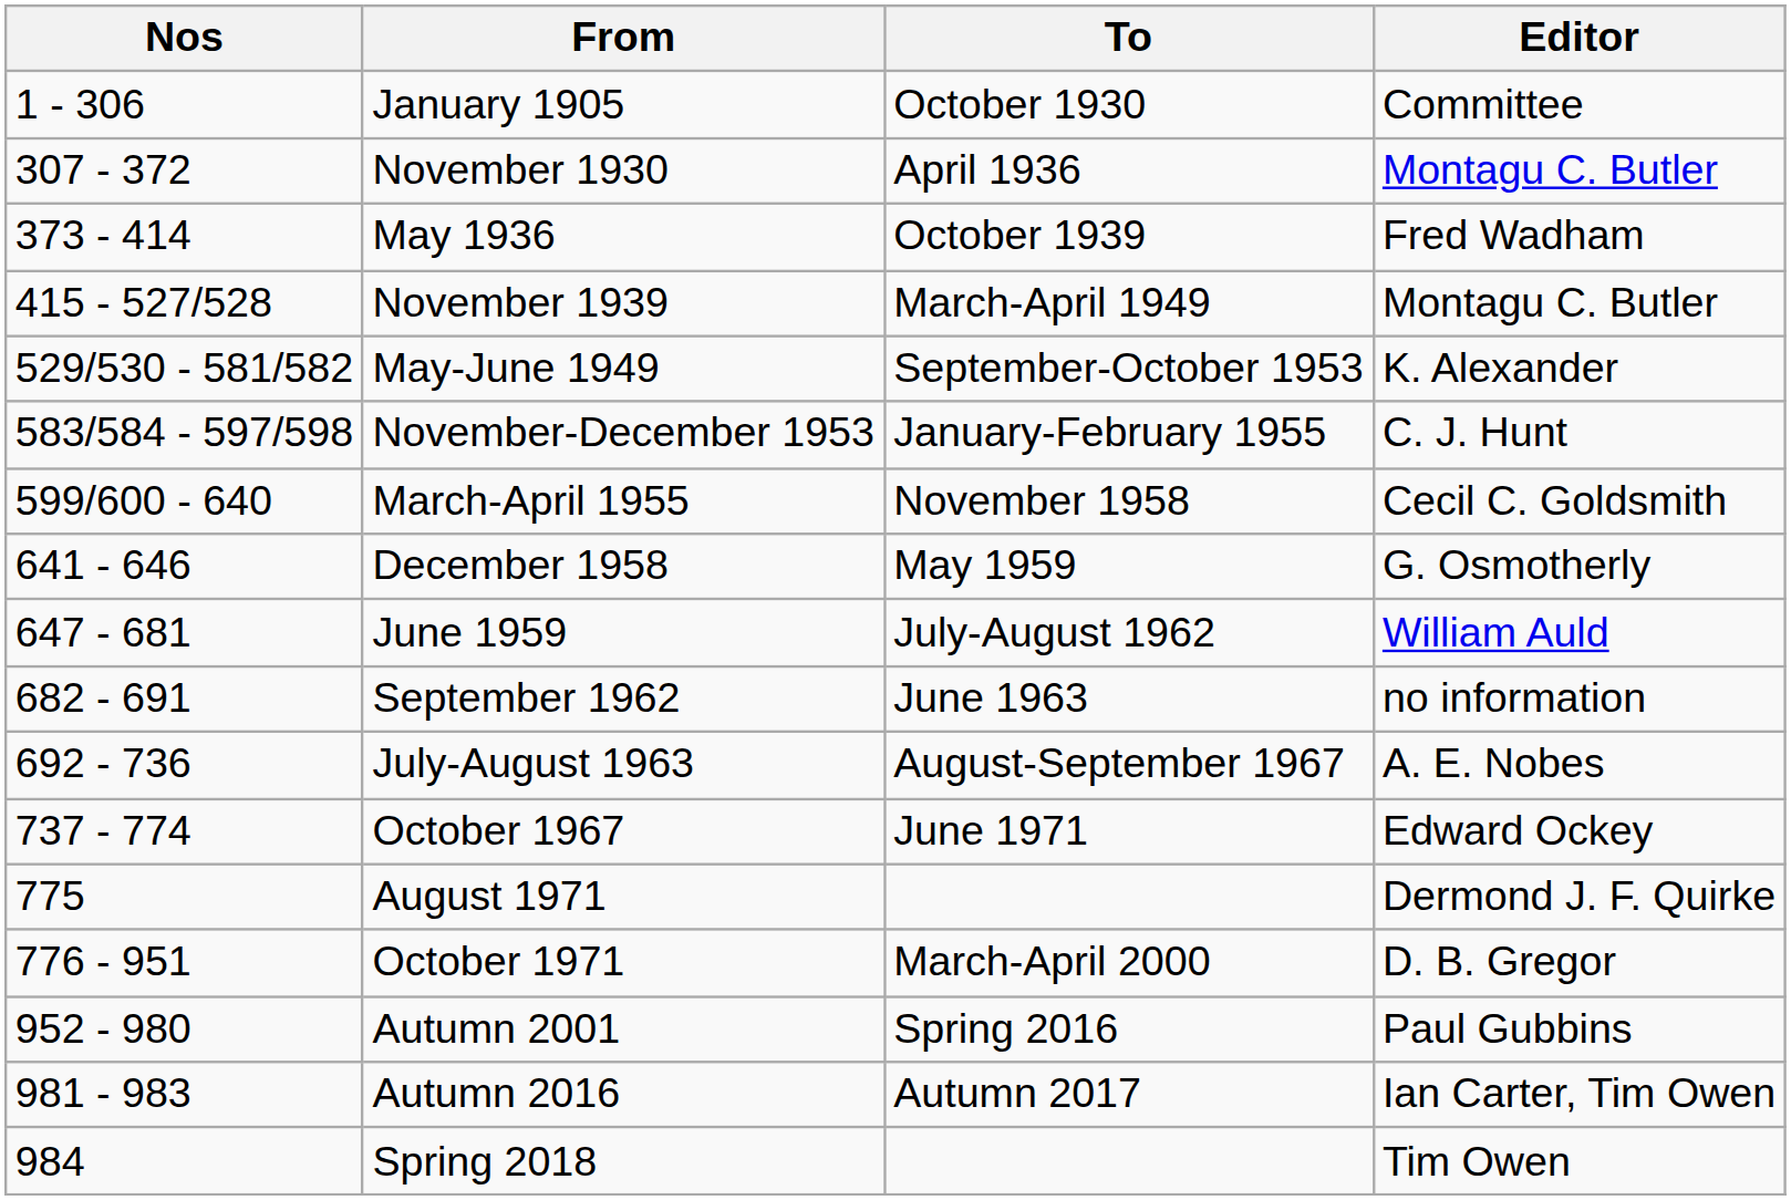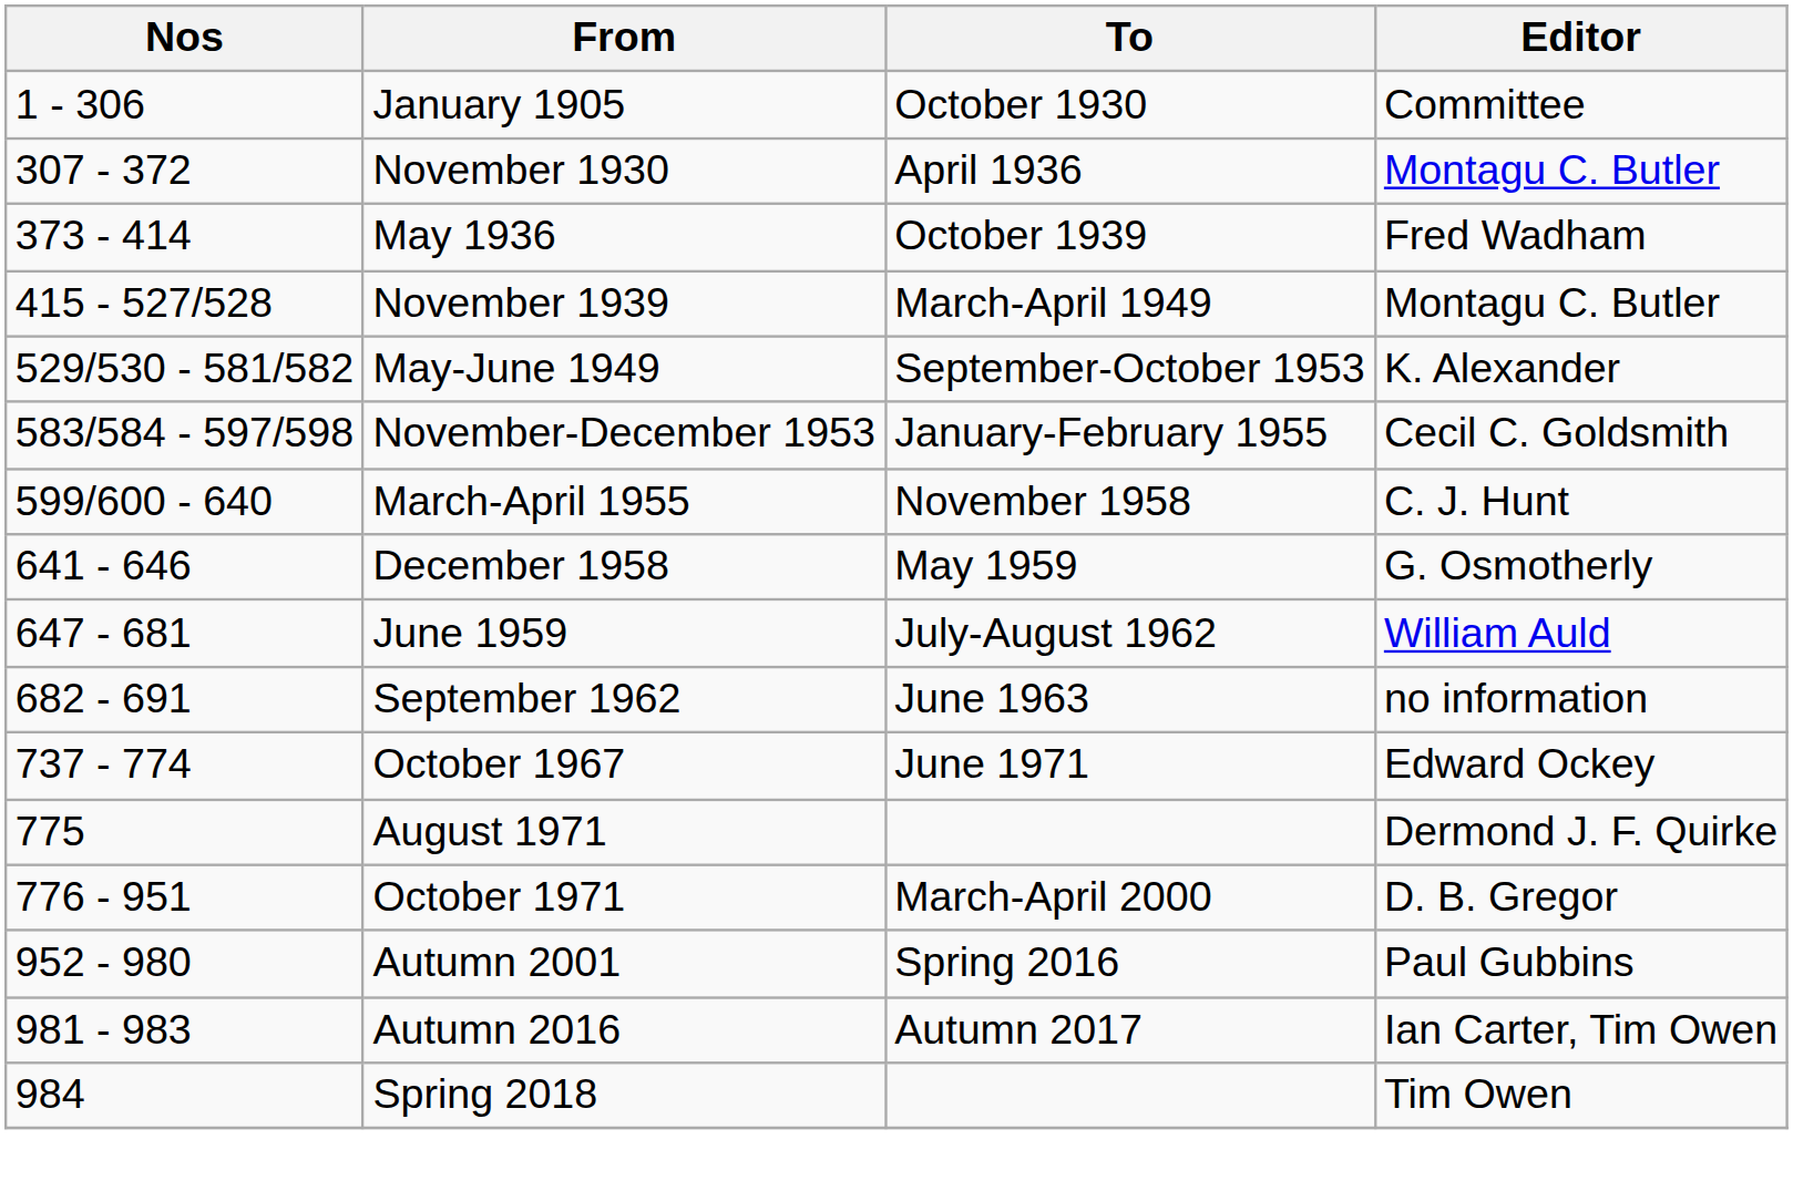November-December 1953 | Editor: C. J. Hunt -> Cecil C. Goldsmith
March-April 1955 | Editor: Cecil C. Goldsmith -> C. J. Hunt
- row: 692 - 736 | July-August 1963 | August-September 1967 | A. E. Nobes
